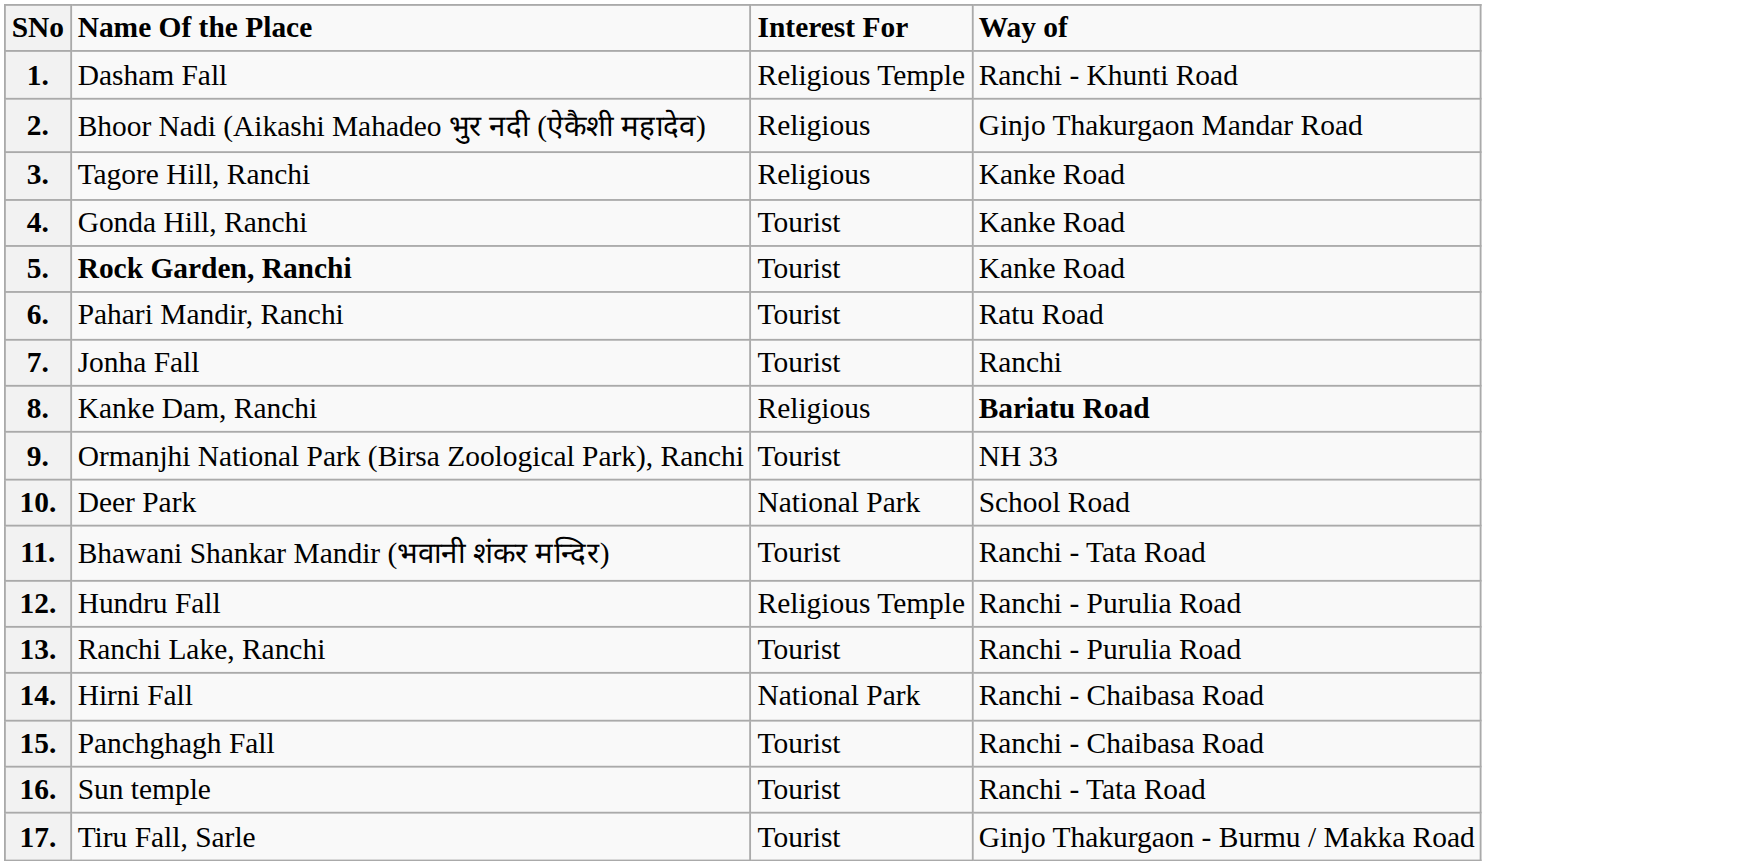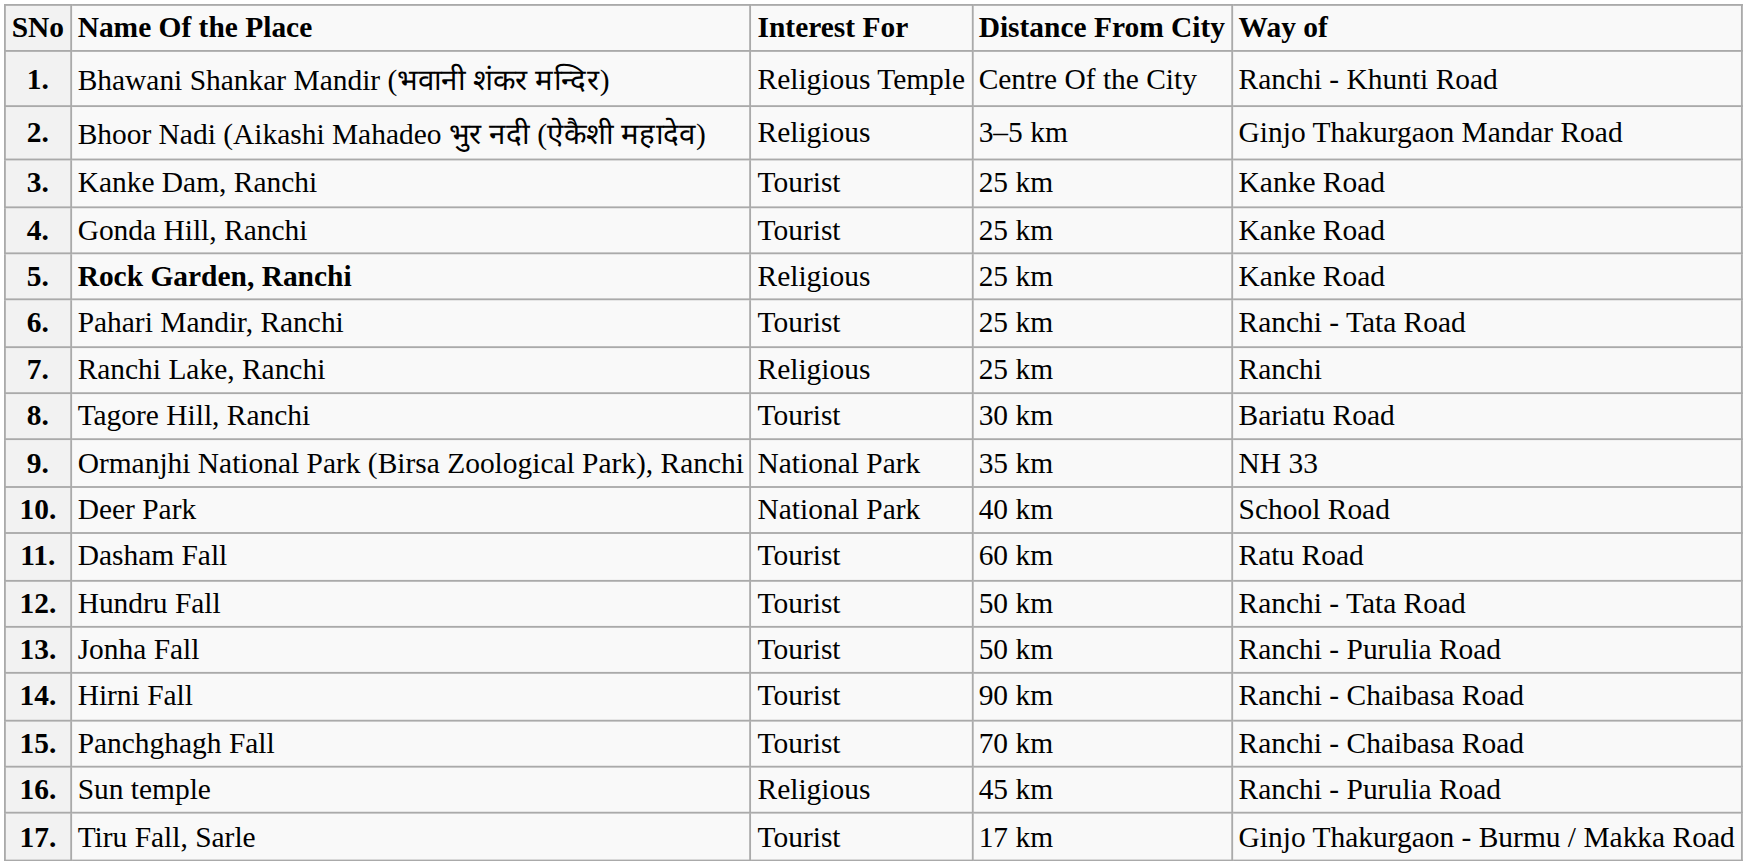+ column: Distance From City | Centre Of the City | 3–5 km | 25 km | 25 km | 25 km | 25 km | 25 km | 30 km | 35 km | 40 km | 60 km | 50 km | 50 km | 90 km | 70 km | 45 km | 17 km
1. | Name Of the Place: Dasham Fall -> Bhawani Shankar Mandir (भवानी शंकर मन्दिर)
3. | Name Of the Place: Tagore Hill, Ranchi -> Kanke Dam, Ranchi
3. | Interest For: Religious -> Tourist
5. | Interest For: Tourist -> Religious
6. | Way of: Ratu Road -> Ranchi - Tata Road
7. | Name Of the Place: Jonha Fall -> Ranchi Lake, Ranchi
7. | Interest For: Tourist -> Religious
8. | Name Of the Place: Kanke Dam, Ranchi -> Tagore Hill, Ranchi
8. | Interest For: Religious -> Tourist
8. | Way of: bold -> normal
9. | Interest For: Tourist -> National Park
11. | Name Of the Place: Bhawani Shankar Mandir (भवानी शंकर मन्दिर) -> Dasham Fall
11. | Way of: Ranchi - Tata Road -> Ratu Road
12. | Interest For: Religious Temple -> Tourist
12. | Way of: Ranchi - Purulia Road -> Ranchi - Tata Road
13. | Name Of the Place: Ranchi Lake, Ranchi -> Jonha Fall
14. | Interest For: National Park -> Tourist
16. | Interest For: Tourist -> Religious
16. | Way of: Ranchi - Tata Road -> Ranchi - Purulia Road
